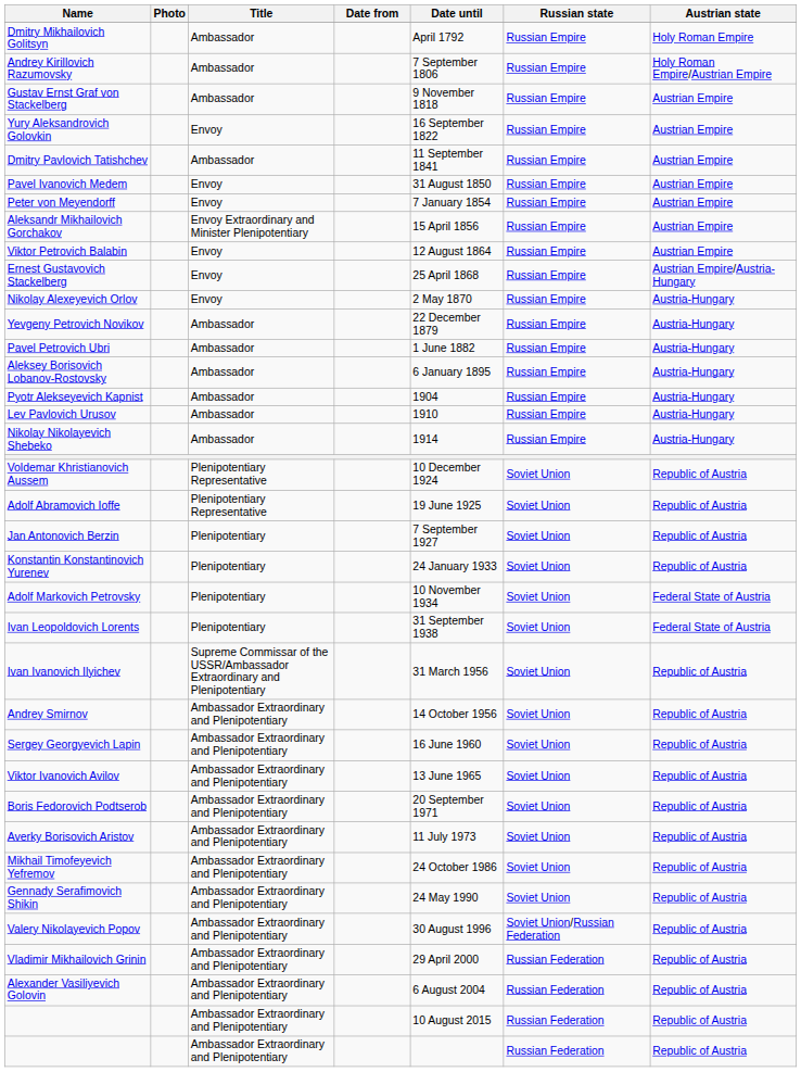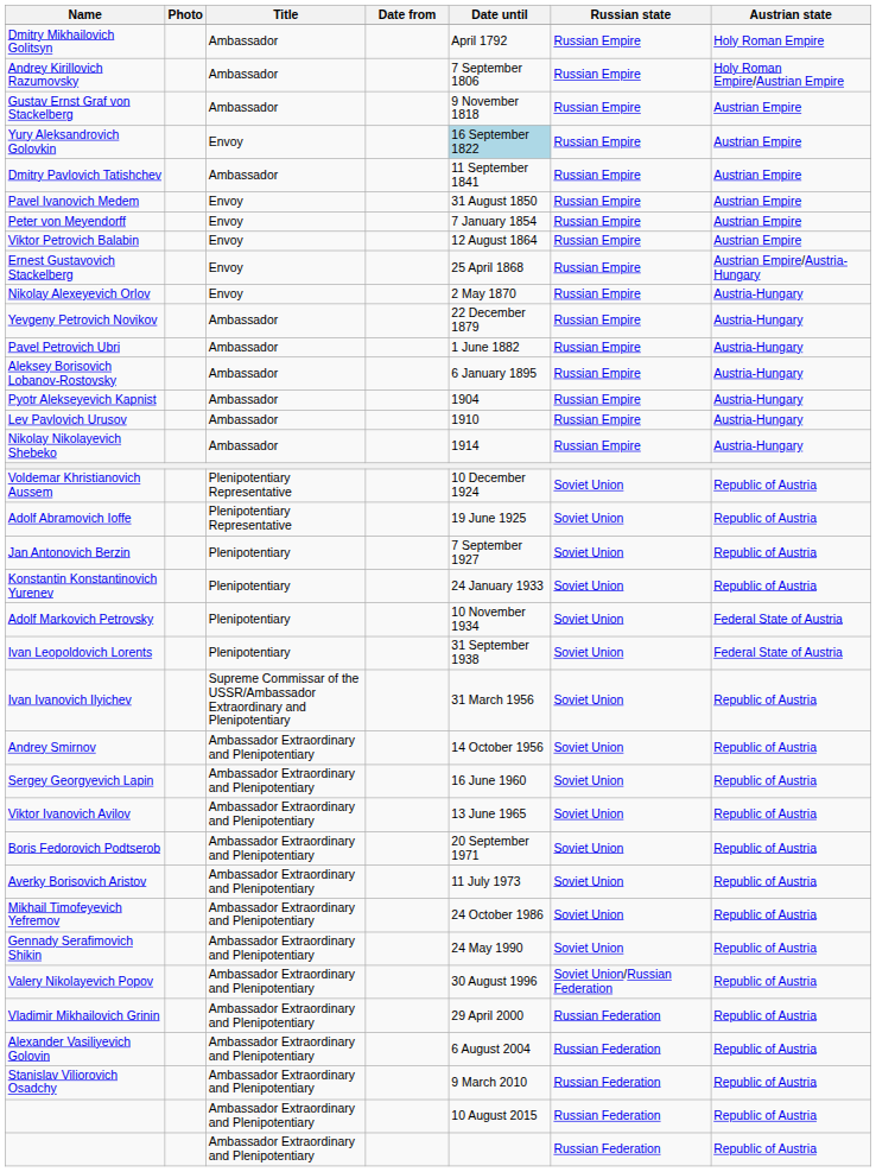Yury Aleksandrovich Golovkin | Date until: no background -> lightblue background
- row: Aleksandr Mikhailovich Gorchakov | Envoy Extraordinary and Minister Plenipotentiary | 15 April 1856 | Russian Empire | Austrian Empire
+ row: Stanislav Viliorovich Osadchy | Ambassador Extraordinary and Plenipotentiary | 9 March 2010 | Russian Federation | Republic of Austria
